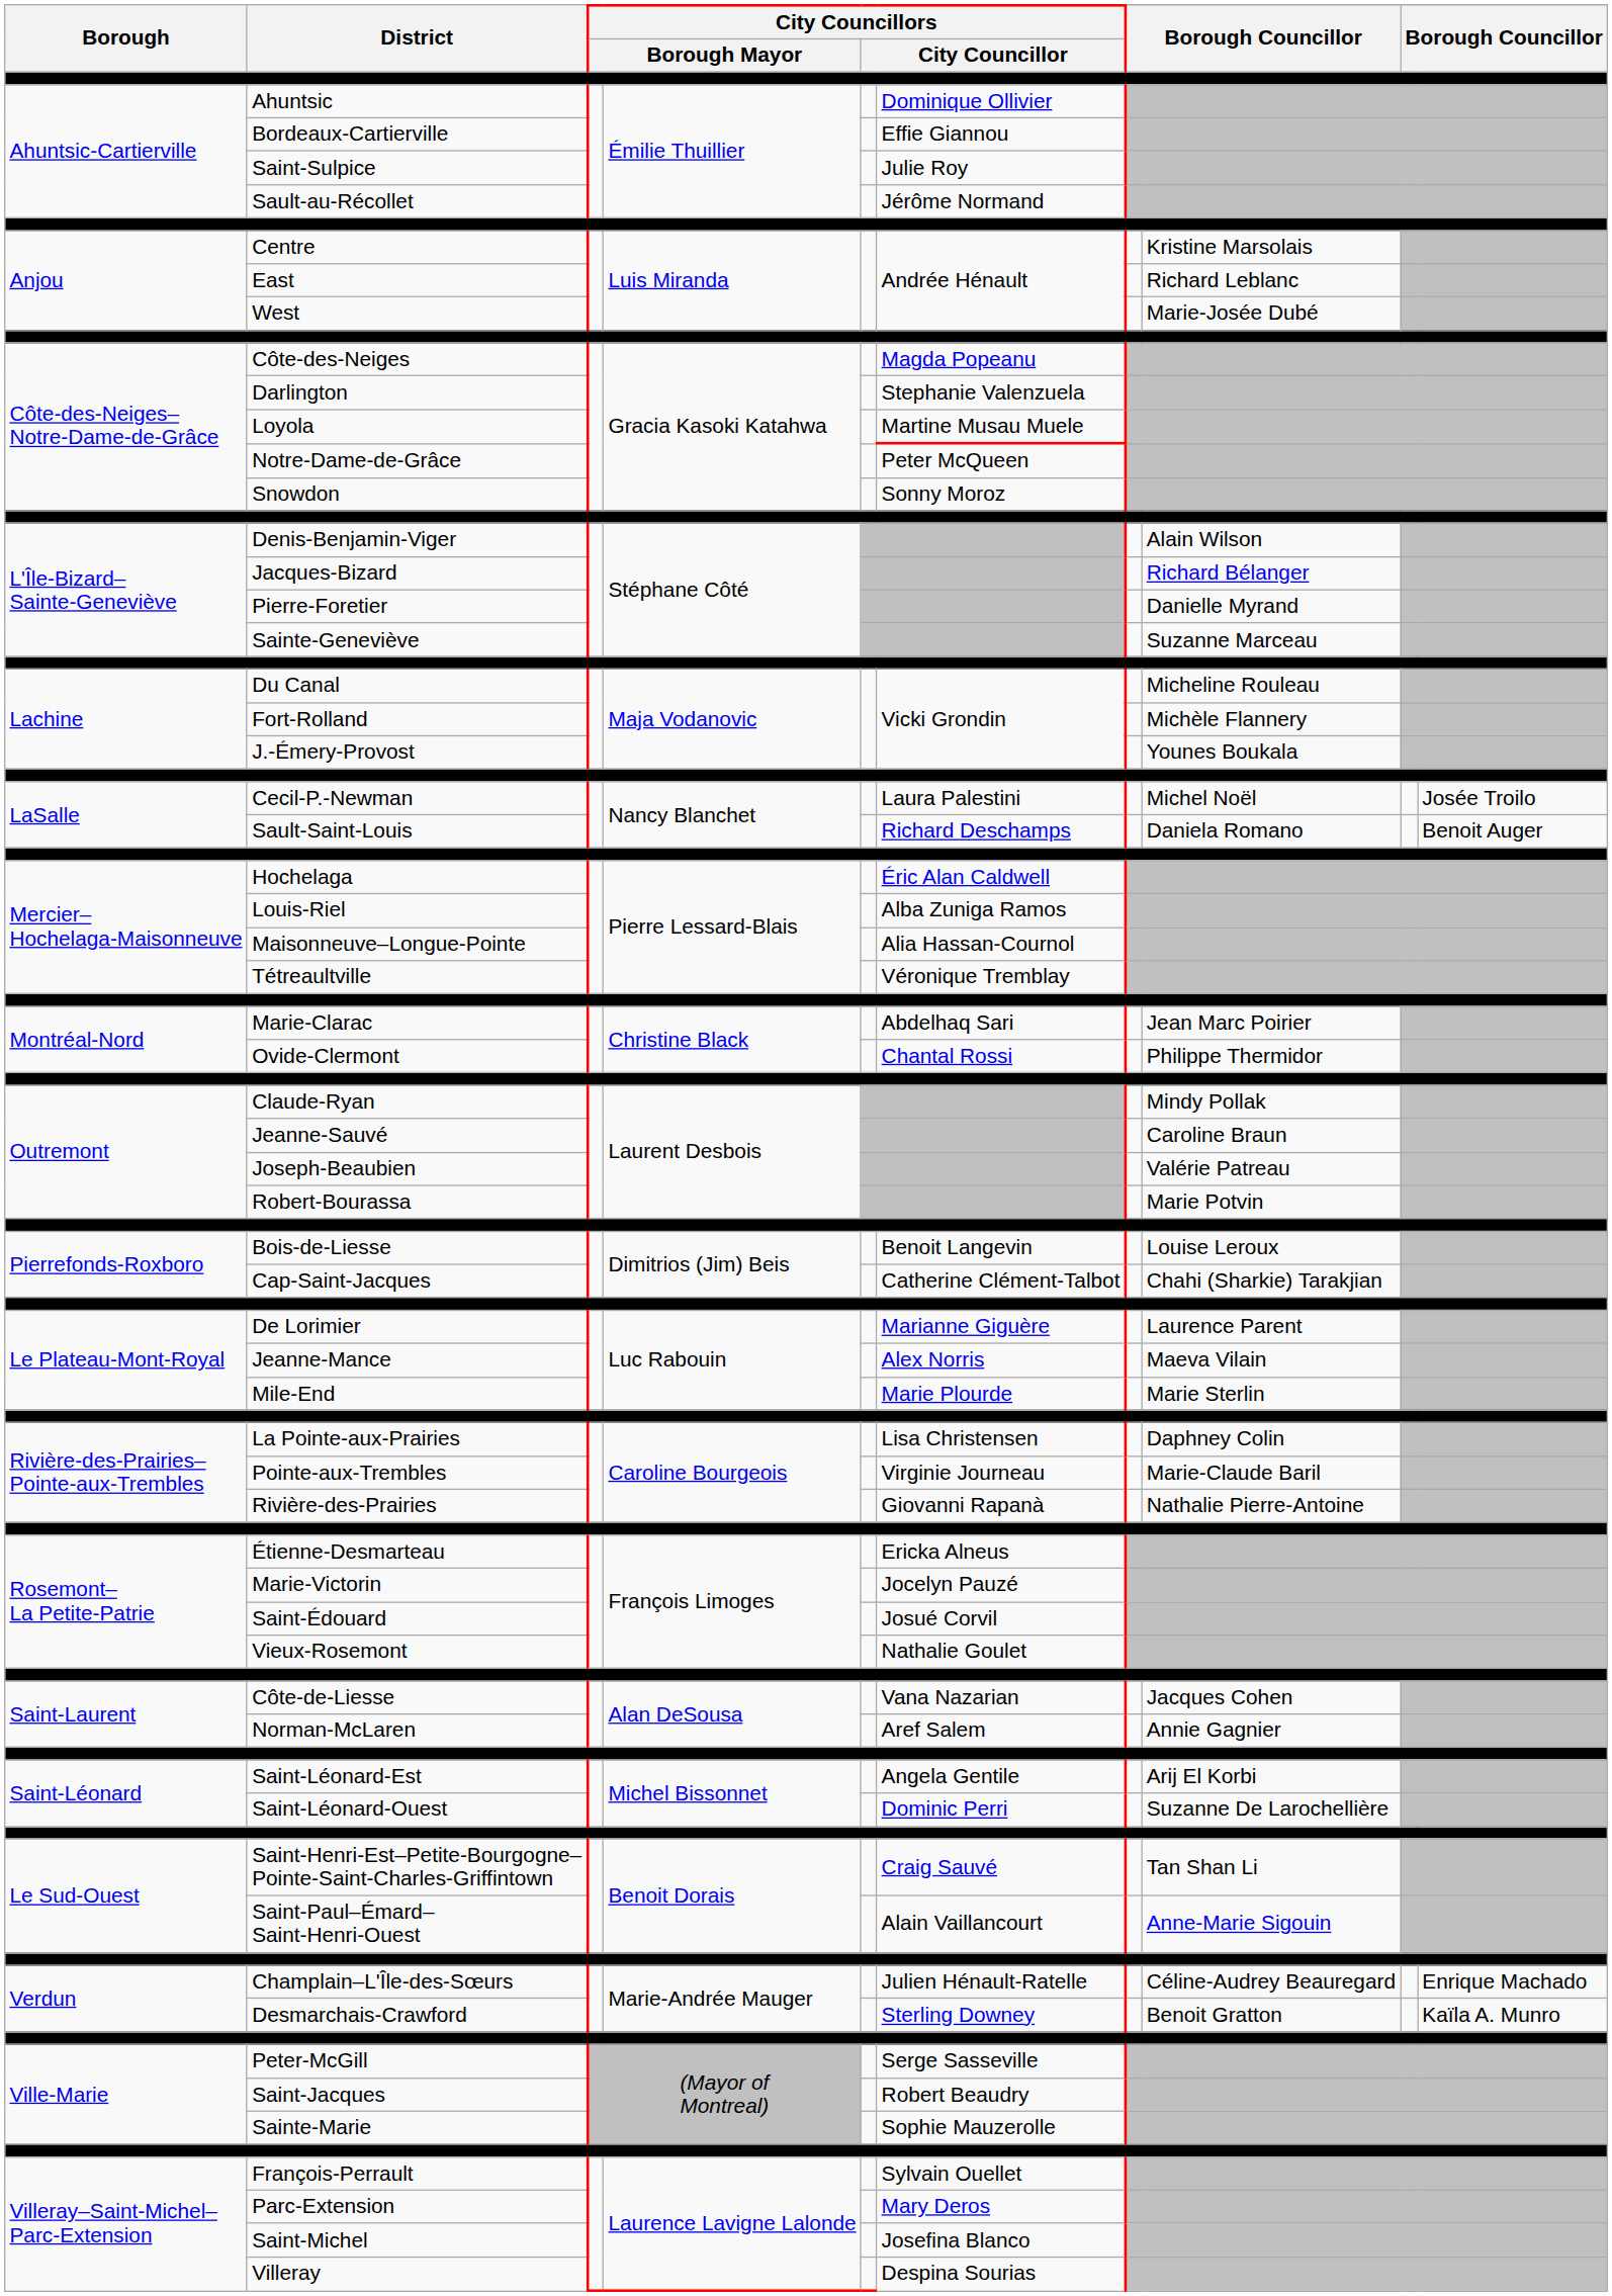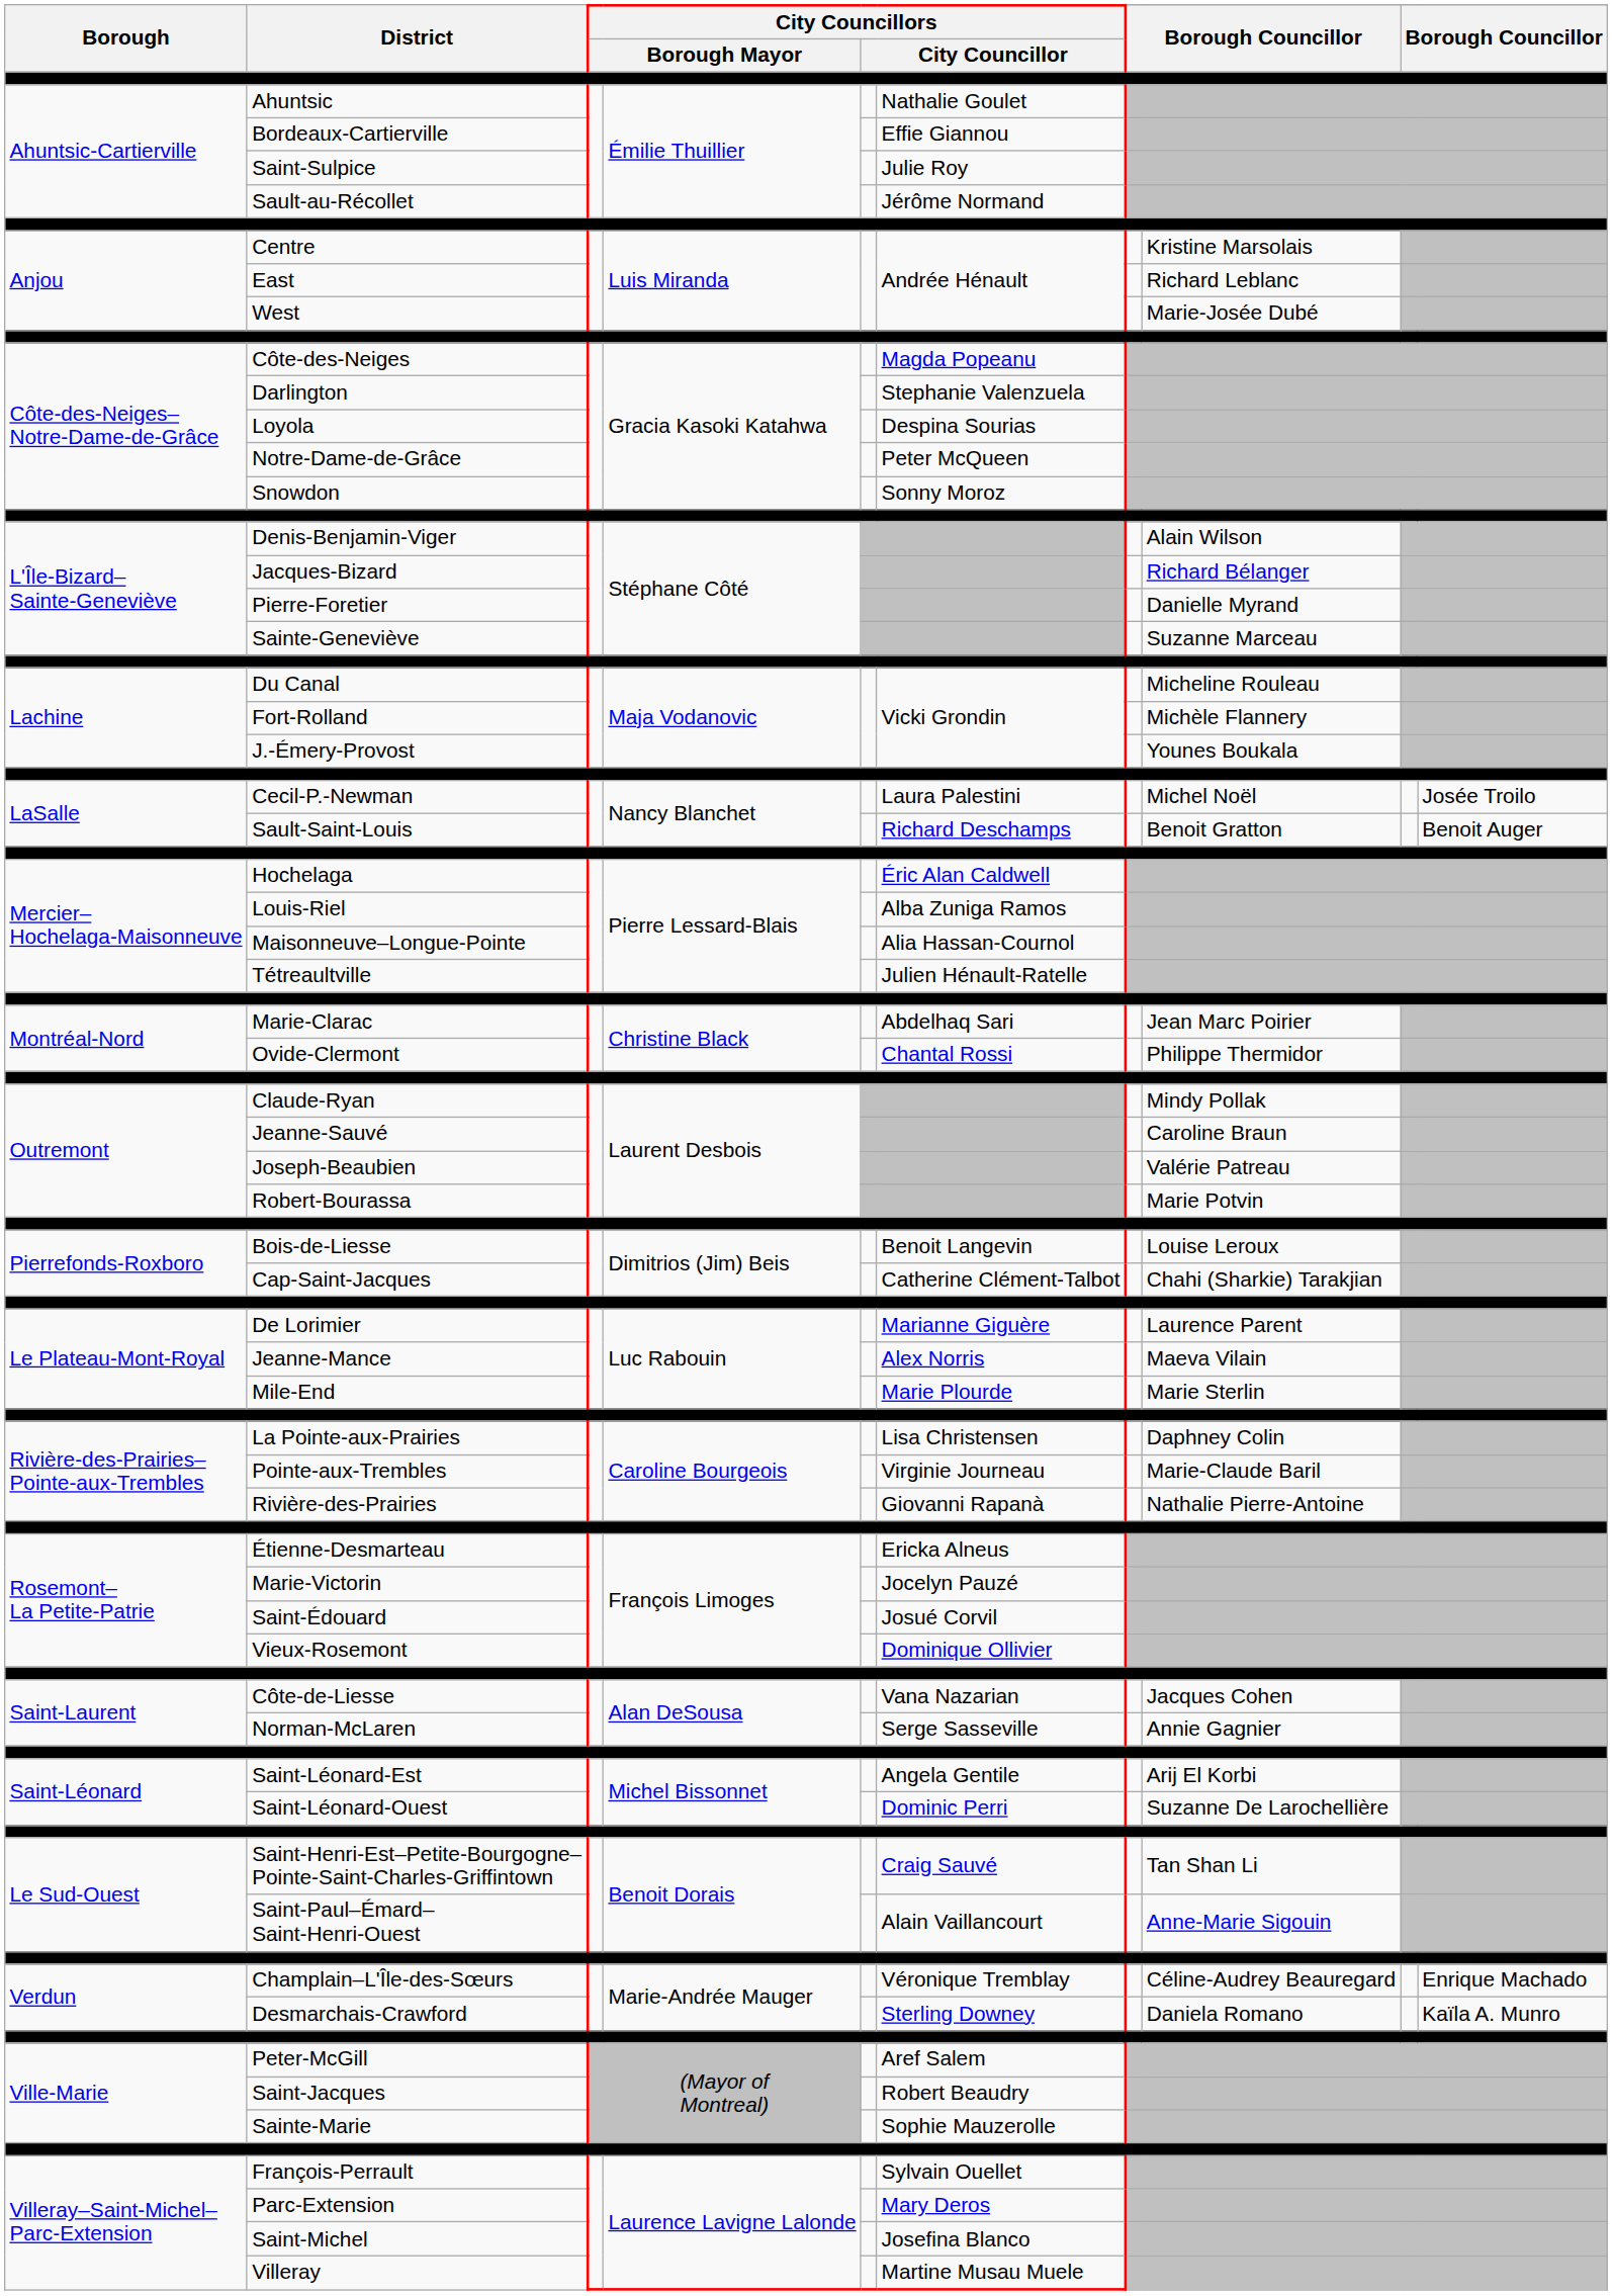Ahuntsic | column 6: Dominique Ollivier -> Nathalie Goulet
Loyola | column 6: Martine Musau Muele -> Despina Sourias
Sault-Saint-Louis | column 8: Daniela Romano -> Benoit Gratton
Tétreaultville | column 6: Véronique Tremblay -> Julien Hénault-Ratelle
Vieux-Rosemont | column 6: Nathalie Goulet -> Dominique Ollivier
Norman-McLaren | column 6: Aref Salem -> Serge Sasseville
Champlain–L'Île-des-Sœurs | column 6: Julien Hénault-Ratelle -> Véronique Tremblay
Desmarchais-Crawford | column 8: Benoit Gratton -> Daniela Romano
Peter-McGill | column 6: Serge Sasseville -> Aref Salem
Villeray | column 6: Despina Sourias -> Martine Musau Muele
